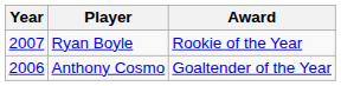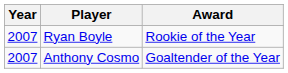Anthony Cosmo | Year: 2006 -> 2007
